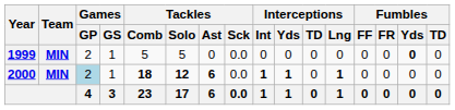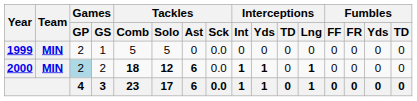1999 | Fumbles / Yds: bold -> normal
2000 | Games / GS: 1 -> 2
